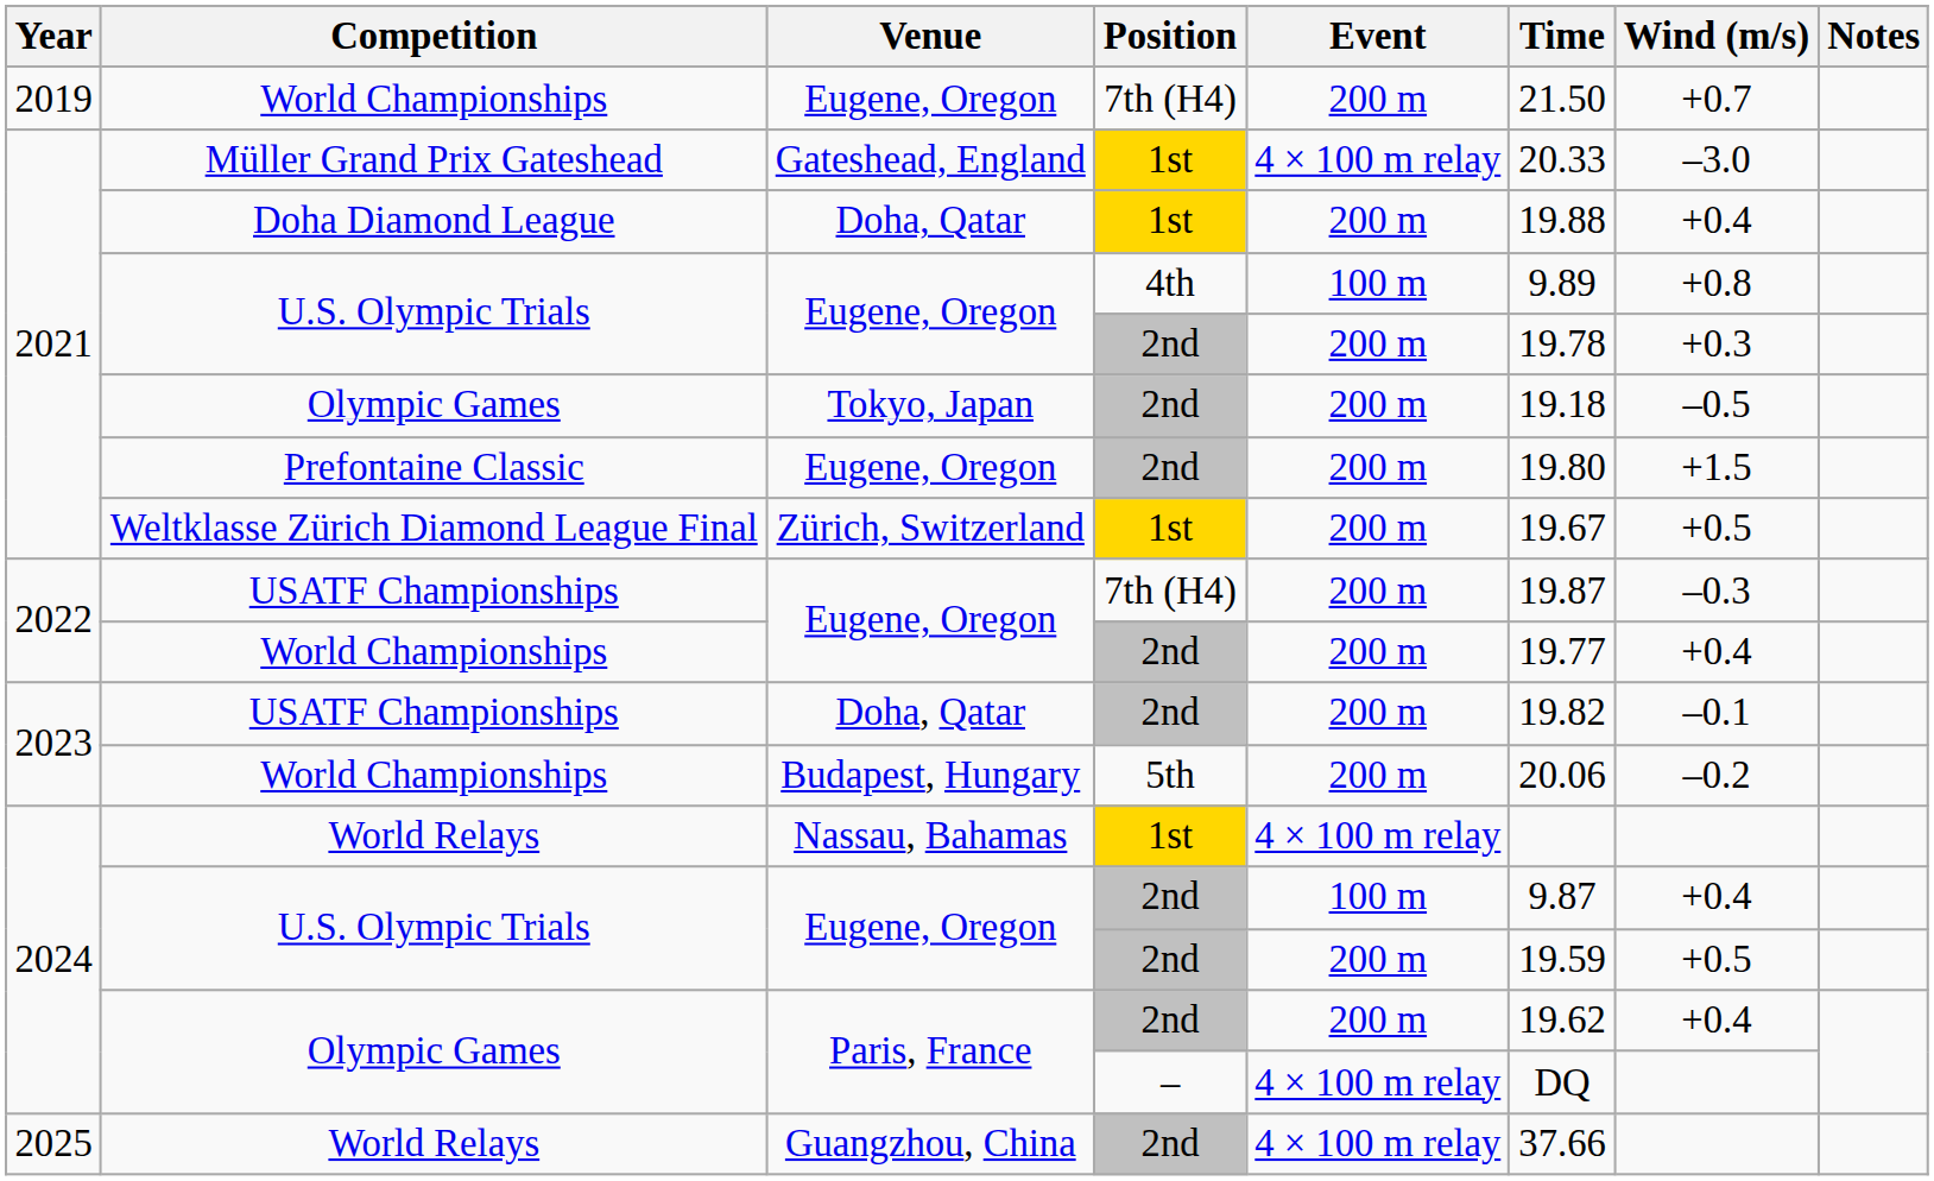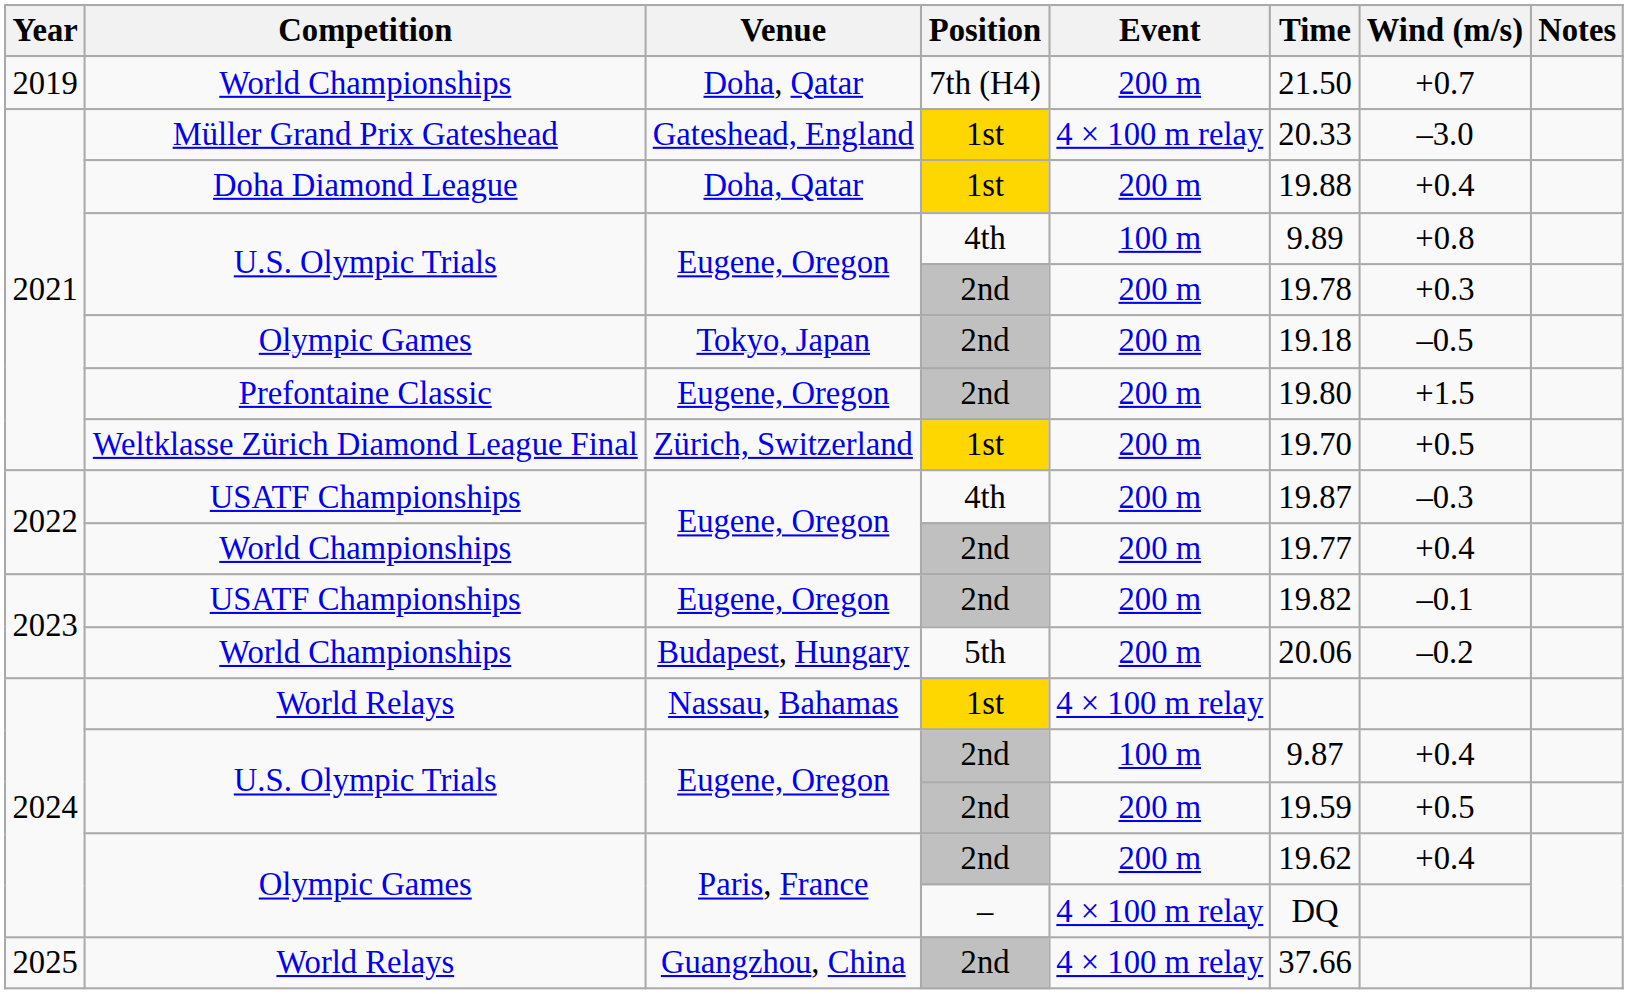2019 / World Championships | Venue: Eugene, Oregon -> Doha, Qatar
Weltklasse Zürich Diamond League Final | Time: 19.67 -> 19.70
2022 / USATF Championships | Position: 7th (H4) -> 4th
2023 / USATF Championships | Venue: Doha, Qatar -> Eugene, Oregon
